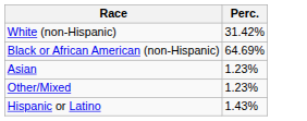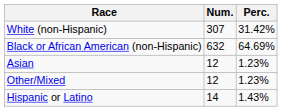+ column: Num. | 307 | 632 | 12 | 12 | 14
